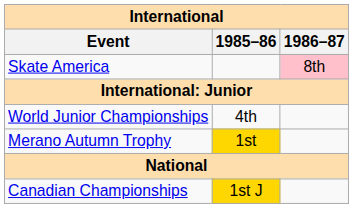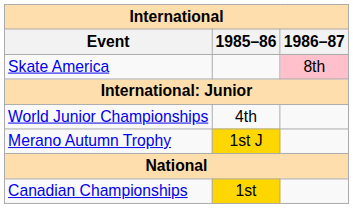Merano Autumn Trophy | 1985–86: 1st -> 1st J
Canadian Championships | 1985–86: 1st J -> 1st
